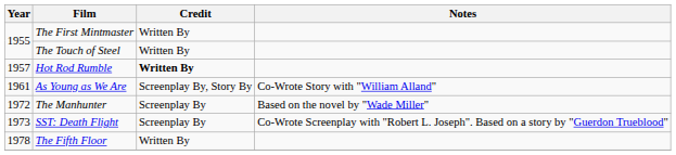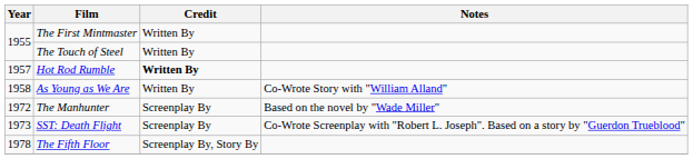As Young as We Are | Year: 1961 -> 1958
As Young as We Are | Credit: Screenplay By, Story By -> Written By
The Fifth Floor | Credit: Written By -> Screenplay By, Story By
